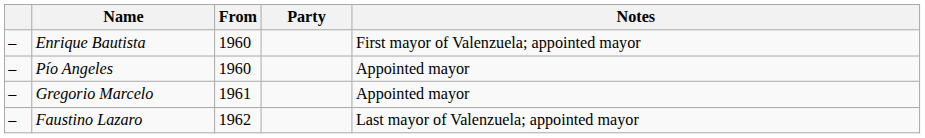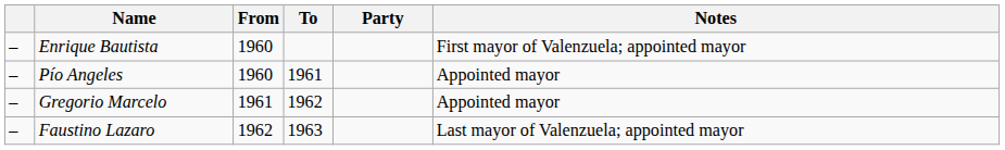+ column: To | 1961 | 1962 | 1963
